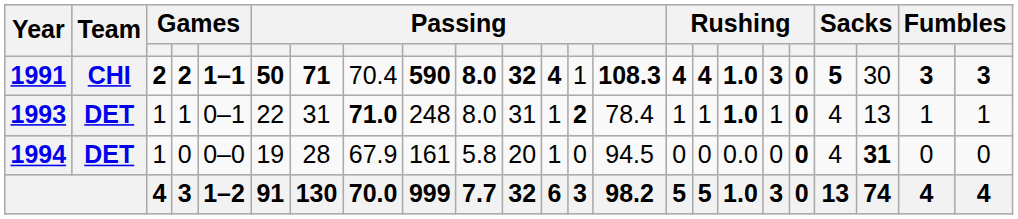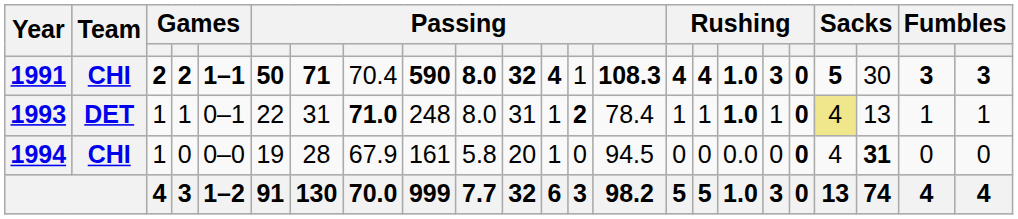1993 | column 20: no background -> khaki background
1994 | Team: DET -> CHI
